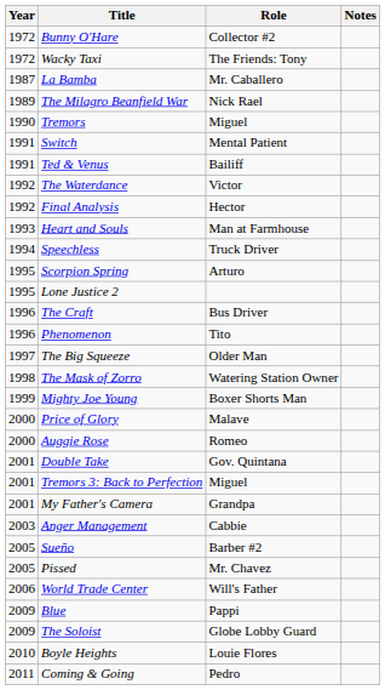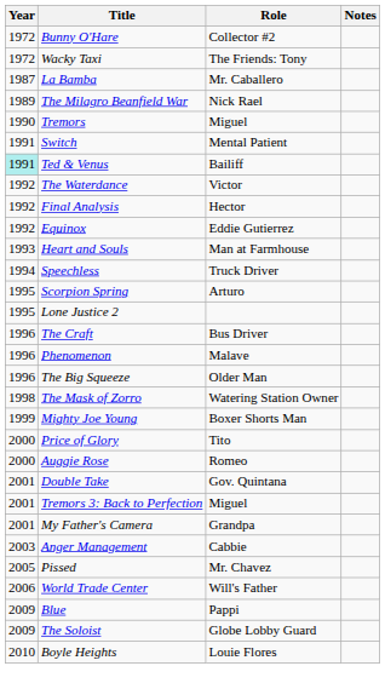Ted & Venus | Year: no background -> paleturquoise background
+ row: 1992 | Equinox | Eddie Gutierrez
Phenomenon | Role: Tito -> Malave
The Big Squeeze | Year: 1997 -> 1996
Price of Glory | Role: Malave -> Tito
- row: 2005 | Sueño | Barber #2
- row: 2011 | Coming & Going | Pedro
